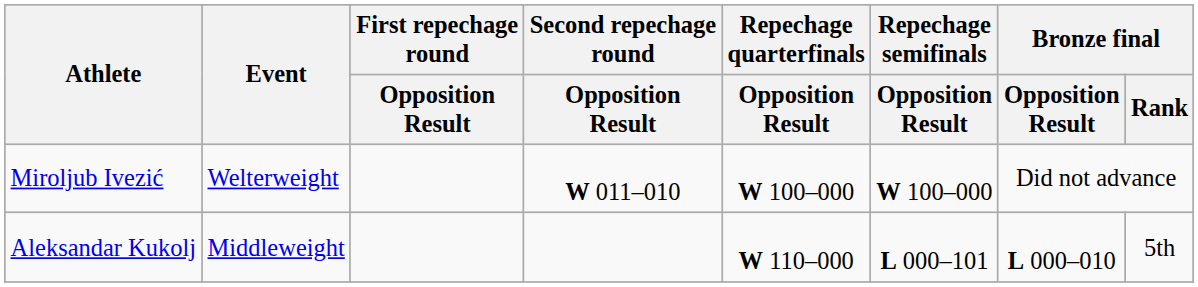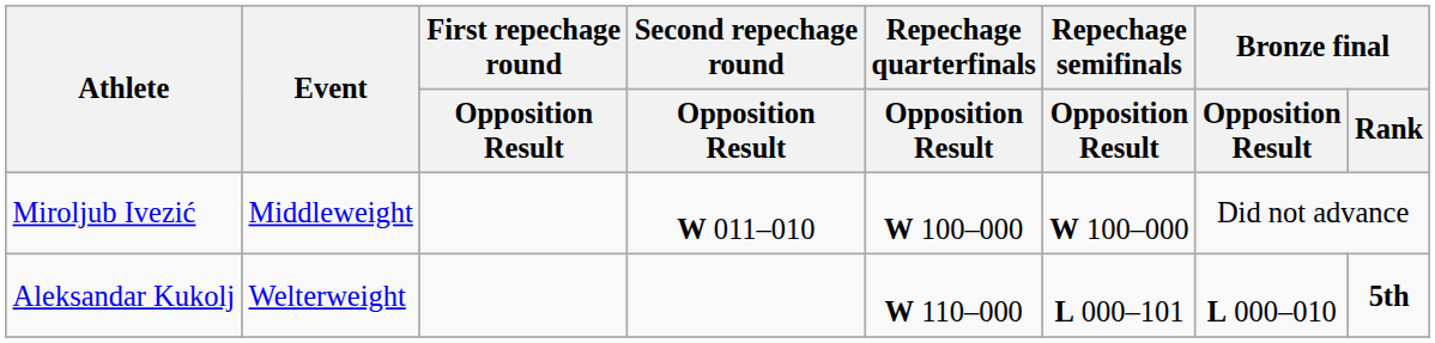Miroljub Ivezić | Event: Welterweight -> Middleweight
Aleksandar Kukolj | Event: Middleweight -> Welterweight
Aleksandar Kukolj | Bronze final / Rank: normal -> bold
